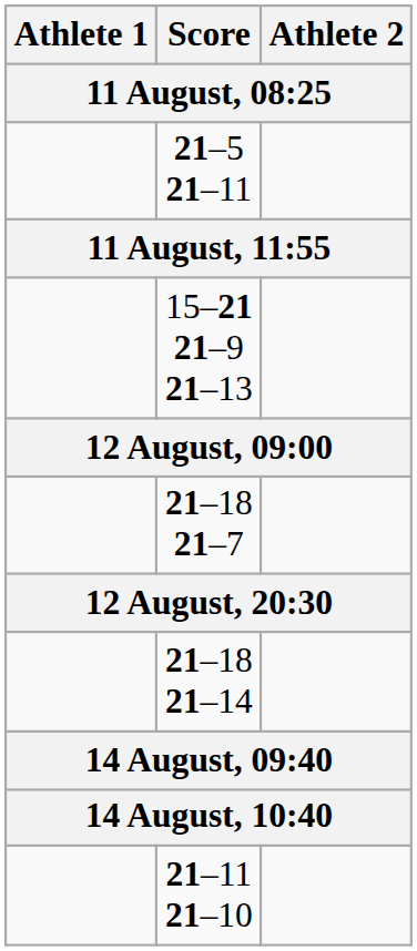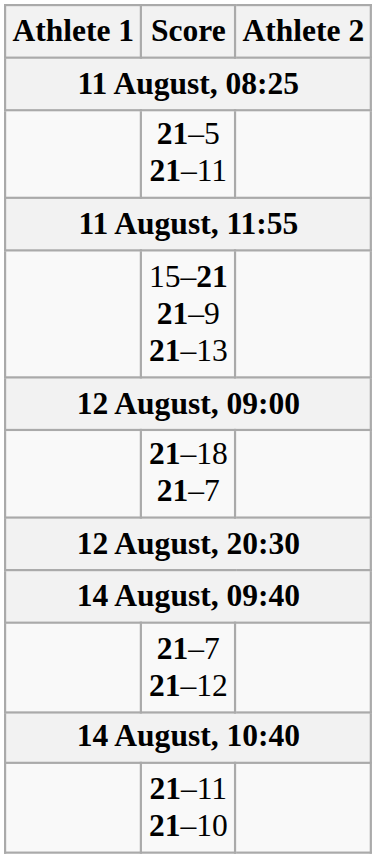- row: 21–18 21–14
+ row: 21–7 21–12
